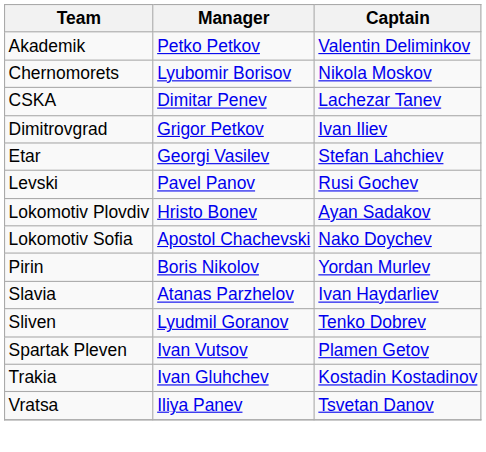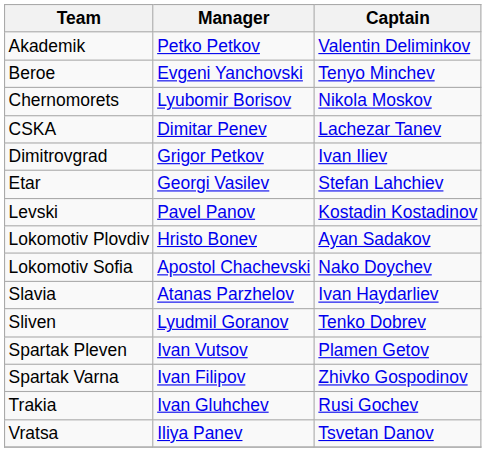+ row: Beroe | Evgeni Yanchovski | Tenyo Minchev
Levski | Captain: Rusi Gochev -> Kostadin Kostadinov
- row: Pirin | Boris Nikolov | Yordan Murlev
+ row: Spartak Varna | Ivan Filipov | Zhivko Gospodinov
Trakia | Captain: Kostadin Kostadinov -> Rusi Gochev
